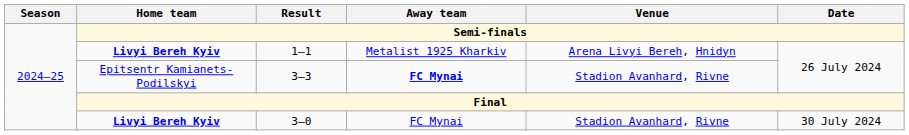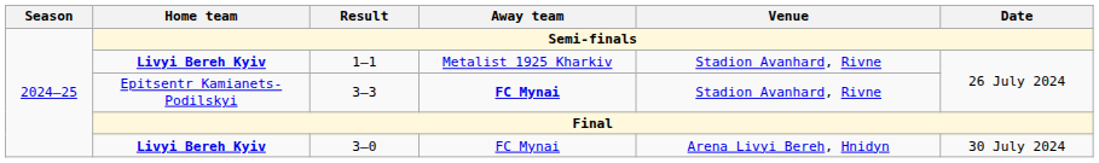1–1 | Venue: Arena Livyi Bereh, Hnidyn -> Stadion Avanhard, Rivne
3–0 | Venue: Stadion Avanhard, Rivne -> Arena Livyi Bereh, Hnidyn
